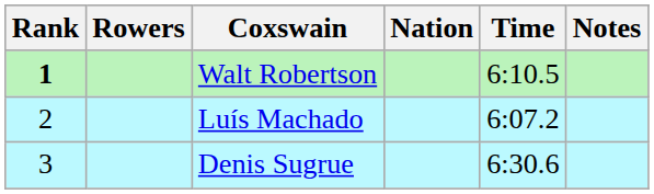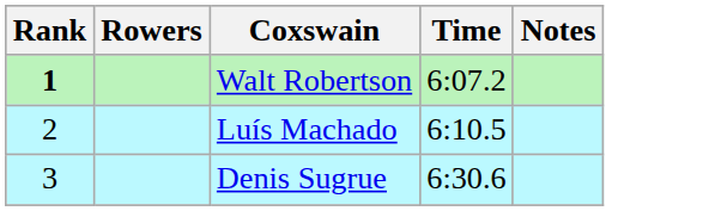- column: Nation
Walt Robertson | Time: 6:10.5 -> 6:07.2
Luís Machado | Time: 6:07.2 -> 6:10.5
